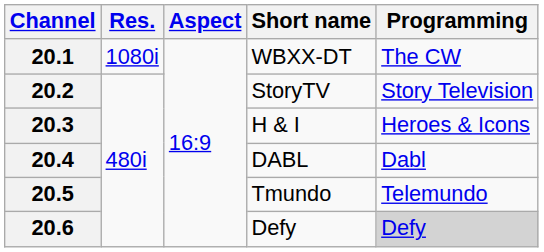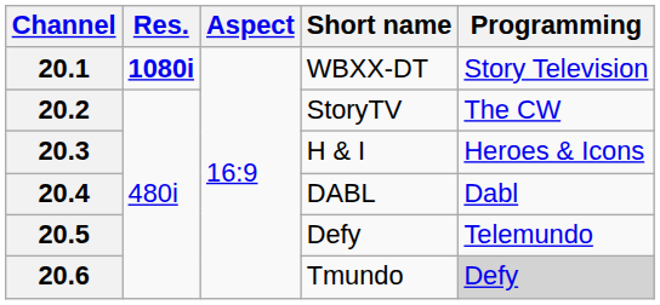20.1 | Res.: normal -> bold
20.1 | Programming: The CW -> Story Television
20.2 | Programming: Story Television -> The CW
20.5 | Short name: Tmundo -> Defy
20.6 | Short name: Defy -> Tmundo
